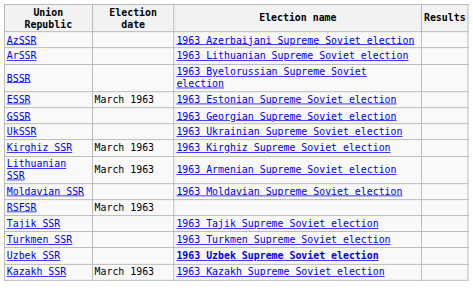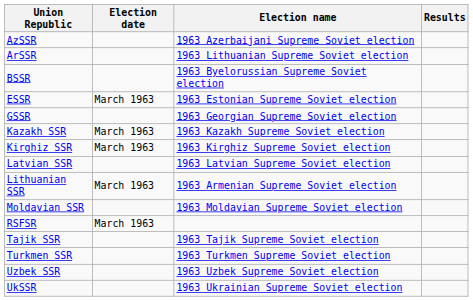rows swapped: Kazakh SSR <-> UkSSR
+ row: Latvian SSR | 1963 Latvian Supreme Soviet election
Uzbek SSR | Election name: bold -> normal
